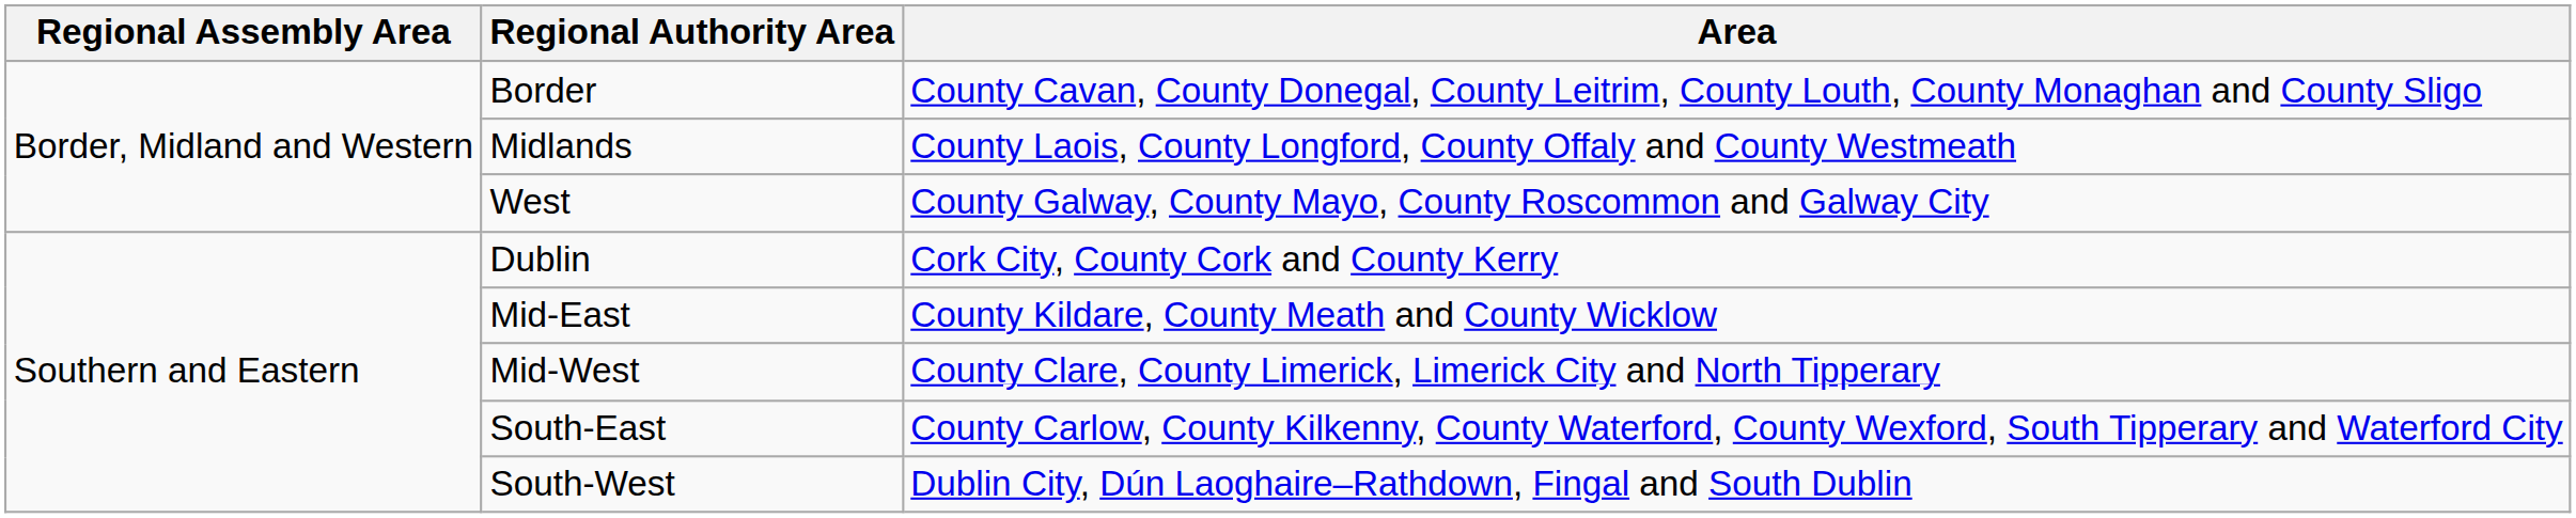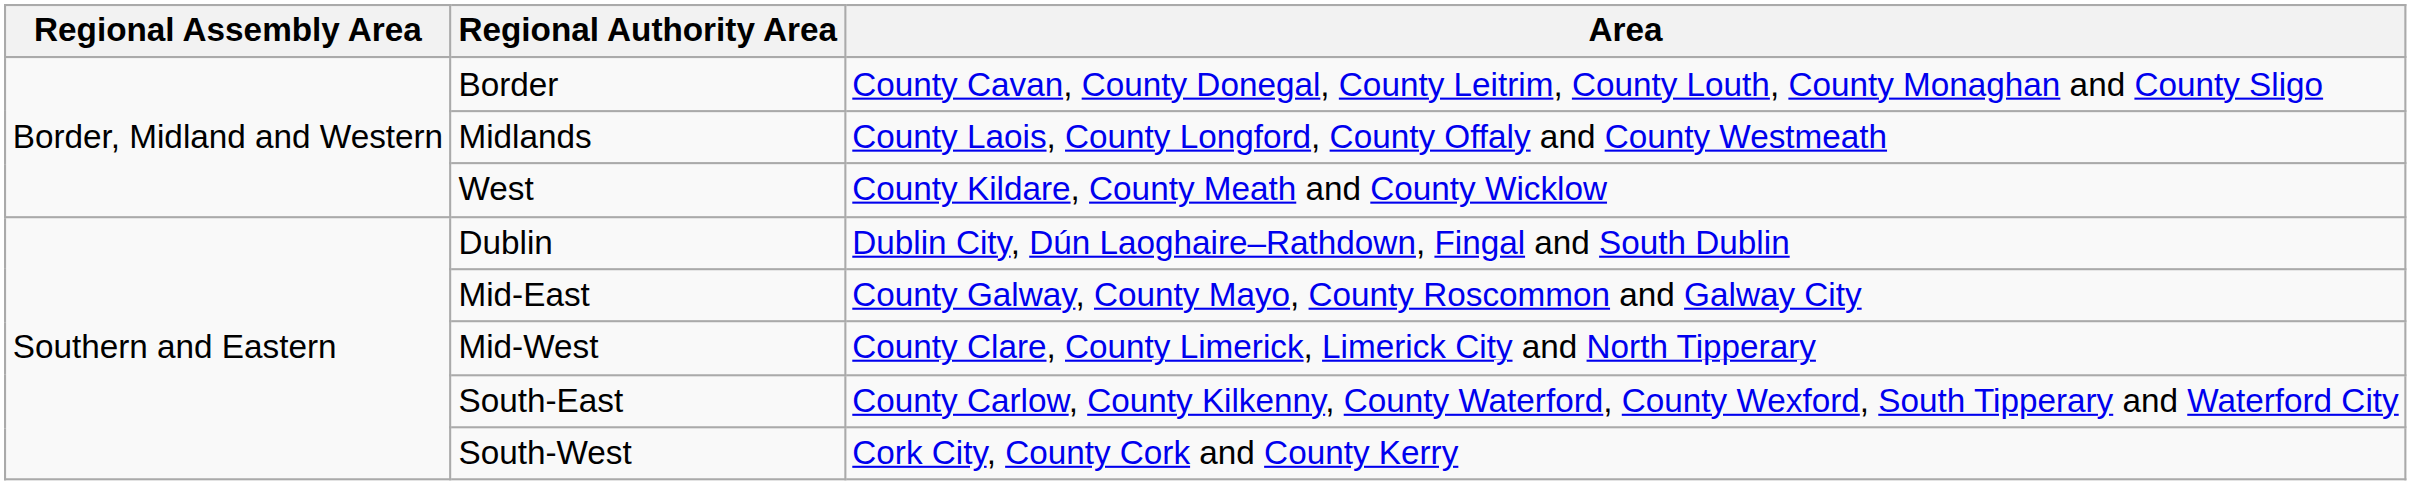West | Area: County Galway, County Mayo, County Roscommon and Galway City -> County Kildare, County Meath and County Wicklow
Dublin | Area: Cork City, County Cork and County Kerry -> Dublin City, Dún Laoghaire–Rathdown, Fingal and South Dublin
Mid-East | Area: County Kildare, County Meath and County Wicklow -> County Galway, County Mayo, County Roscommon and Galway City
South-West | Area: Dublin City, Dún Laoghaire–Rathdown, Fingal and South Dublin -> Cork City, County Cork and County Kerry
